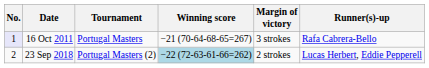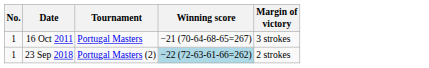- column: Runner(s)-up | Rafa Cabrera-Bello | Lucas Herbert, Eddie Pepperell
16 Oct 2011 | No.: lavender background -> no background
23 Sep 2018 | No.: 2 -> 1
